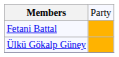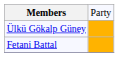rows swapped: Fetani Battal <-> Ülkü Gökalp Güney
